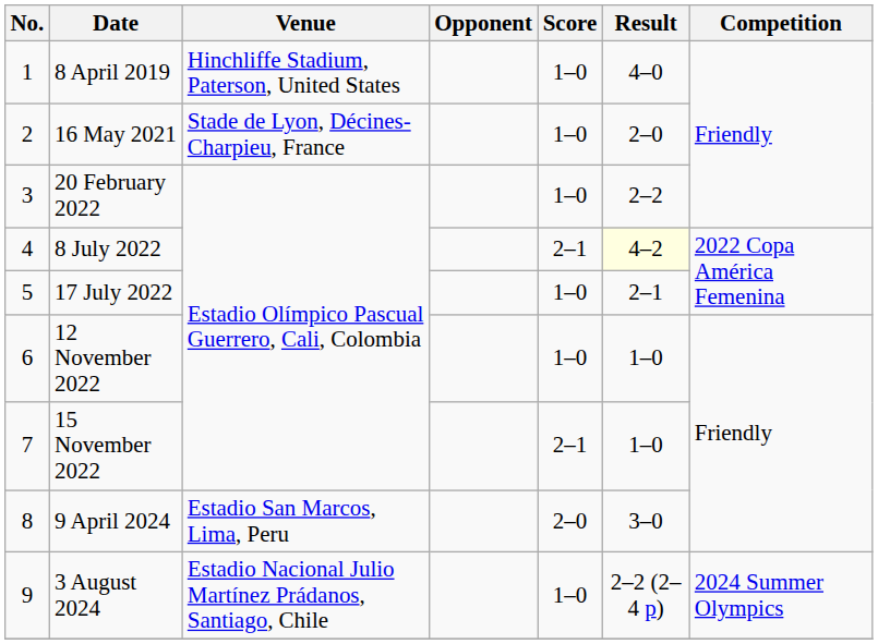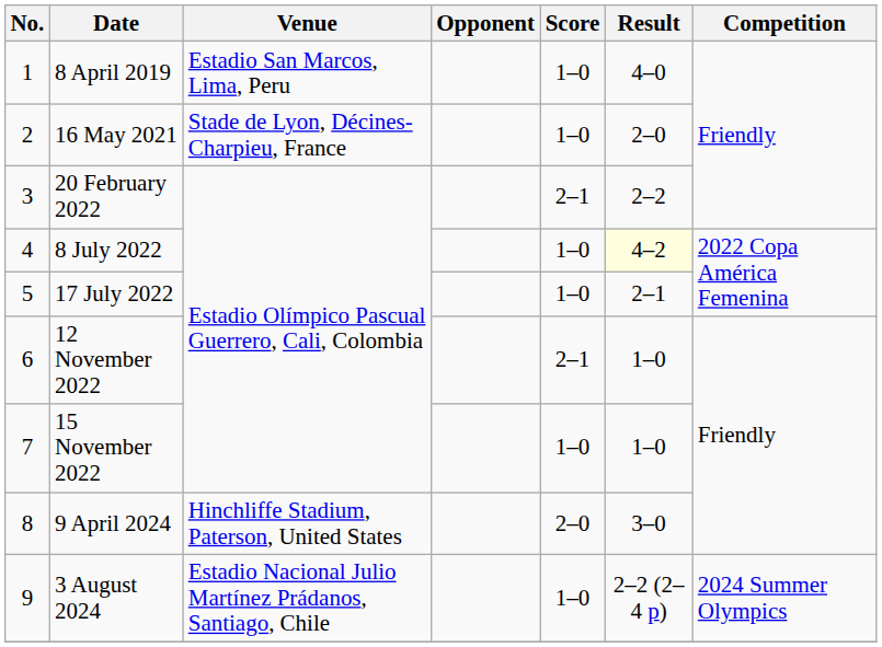8 April 2019 | Venue: Hinchliffe Stadium, Paterson, United States -> Estadio San Marcos, Lima, Peru
20 February 2022 | Score: 1–0 -> 2–1
8 July 2022 | Score: 2–1 -> 1–0
12 November 2022 | Score: 1–0 -> 2–1
15 November 2022 | Score: 2–1 -> 1–0
9 April 2024 | Venue: Estadio San Marcos, Lima, Peru -> Hinchliffe Stadium, Paterson, United States
